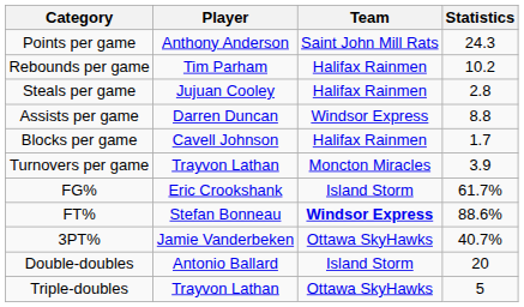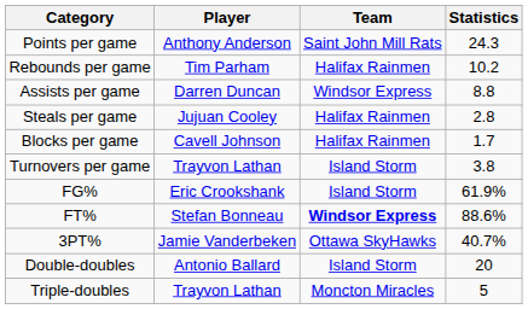rows swapped: Assists per game <-> Steals per game
Turnovers per game | Team: Moncton Miracles -> Island Storm
Turnovers per game | Statistics: 3.9 -> 3.8
FG% | Statistics: 61.7% -> 61.9%
Triple-doubles | Team: Ottawa SkyHawks -> Moncton Miracles
